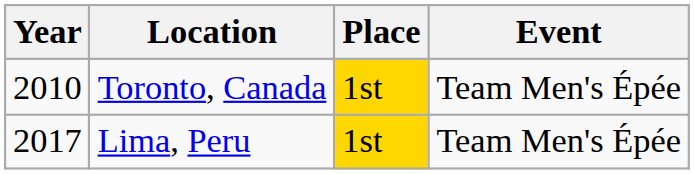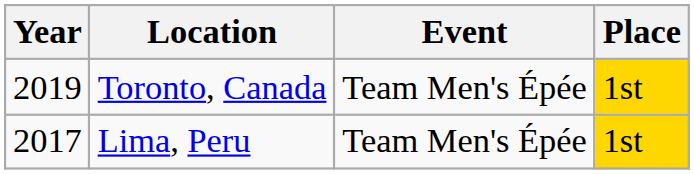columns swapped: Event <-> Place
Toronto, Canada | Year: 2010 -> 2019
